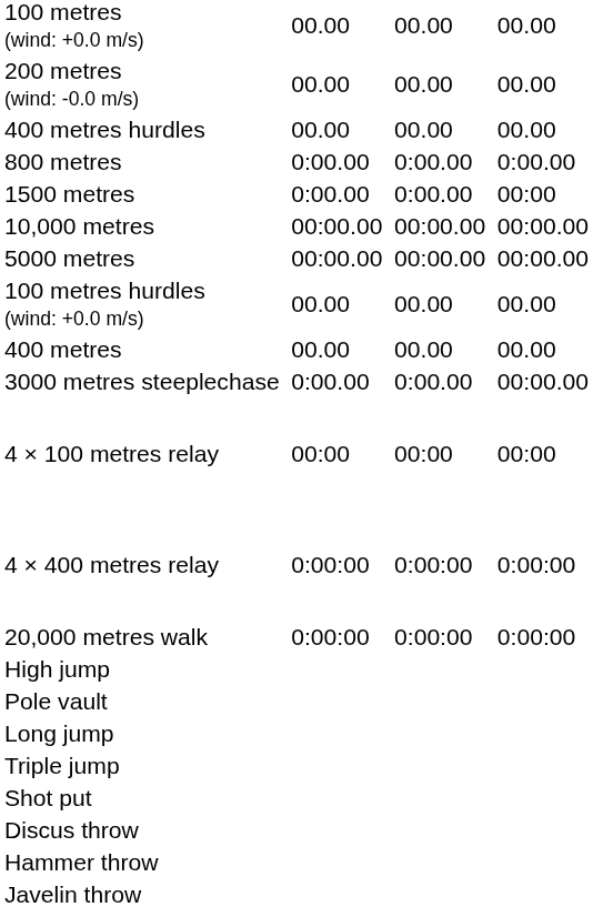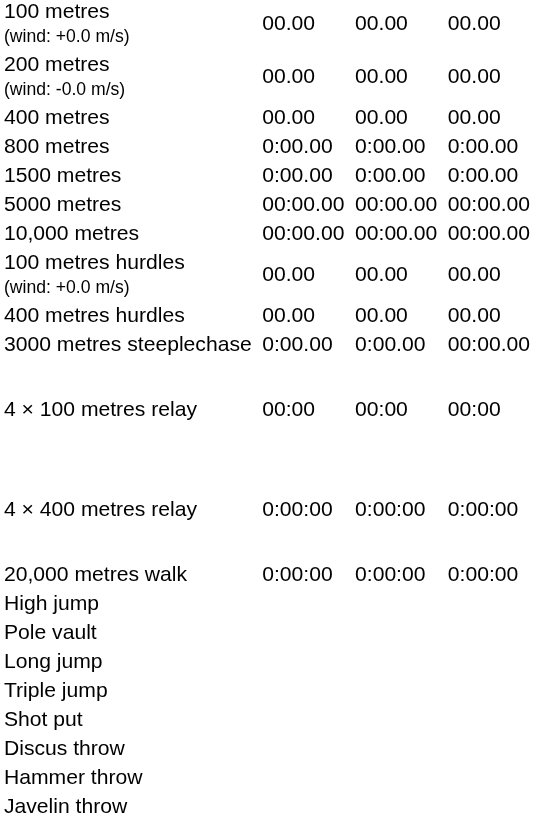rows swapped: 400 metres <-> 400 metres hurdles
1500 metres | column 7: 00:00 -> 0:00.00
rows swapped: 5000 metres <-> 10,000 metres
